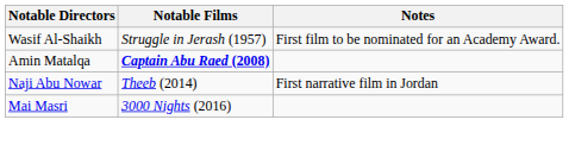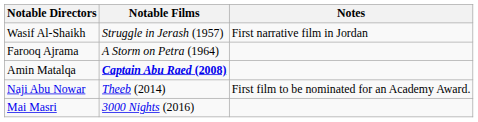Wasif Al-Shaikh | Notes: First film to be nominated for an Academy Award. -> First narrative film in Jordan
+ row: Farooq Ajrama | A Storm on Petra (1964)
Naji Abu Nowar | Notes: First narrative film in Jordan -> First film to be nominated for an Academy Award.
